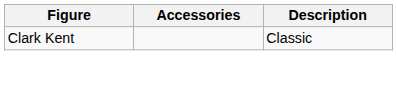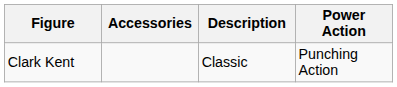+ column: Power Action | Punching Action
